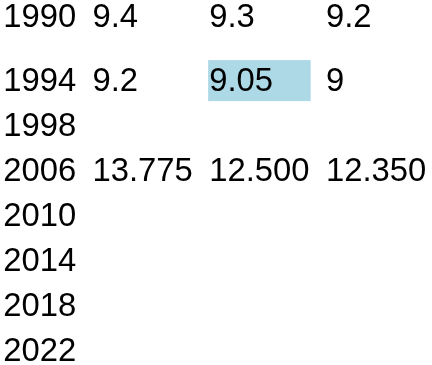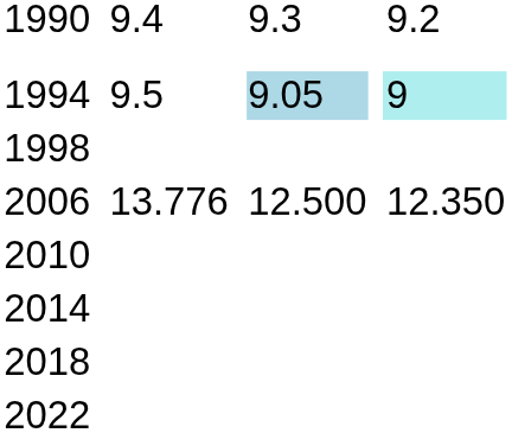1994 | column 3: 9.2 -> 9.5
1994 | column 7: no background -> paleturquoise background
2006 | column 3: 13.775 -> 13.776
